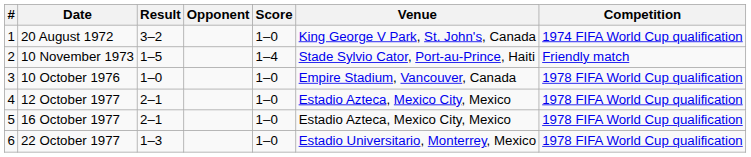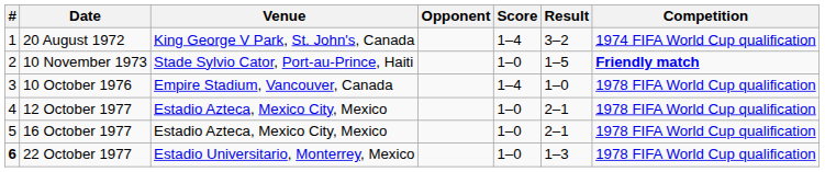columns swapped: Venue <-> Result
20 August 1972 | Score: 1–0 -> 1–4
10 November 1973 | Score: 1–4 -> 1–0
10 November 1973 | Competition: normal -> bold
10 October 1976 | Score: 1–0 -> 1–4
22 October 1977 | #: normal -> bold
